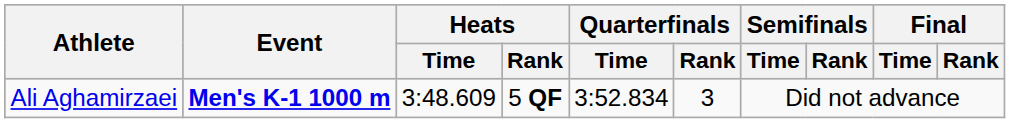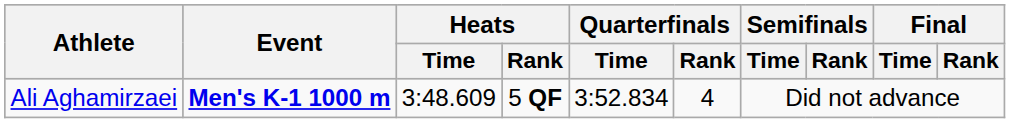Ali Aghamirzaei | Quarterfinals / Rank: 3 -> 4
